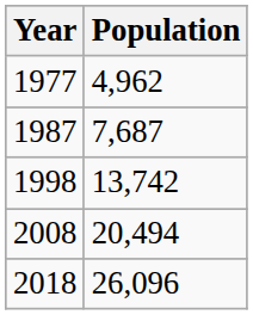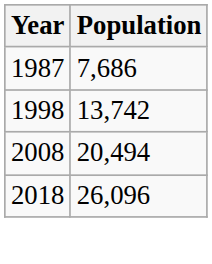- row: 1977 | 4,962
1987 | Population: 7,687 -> 7,686
